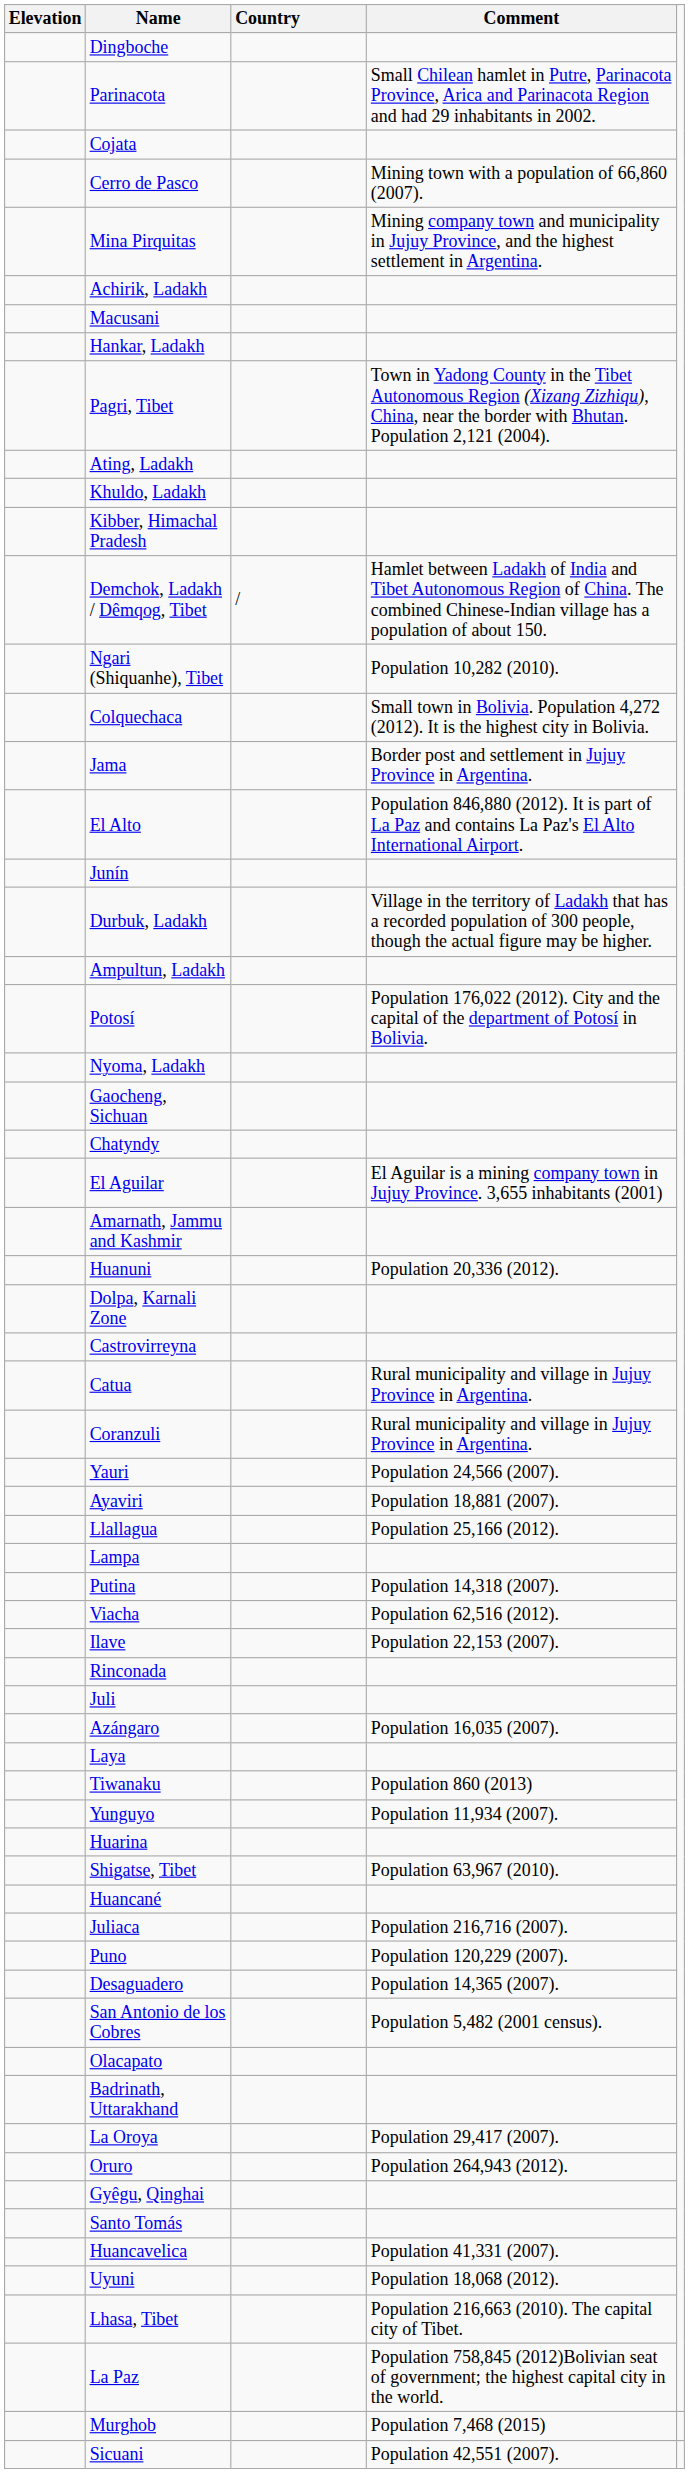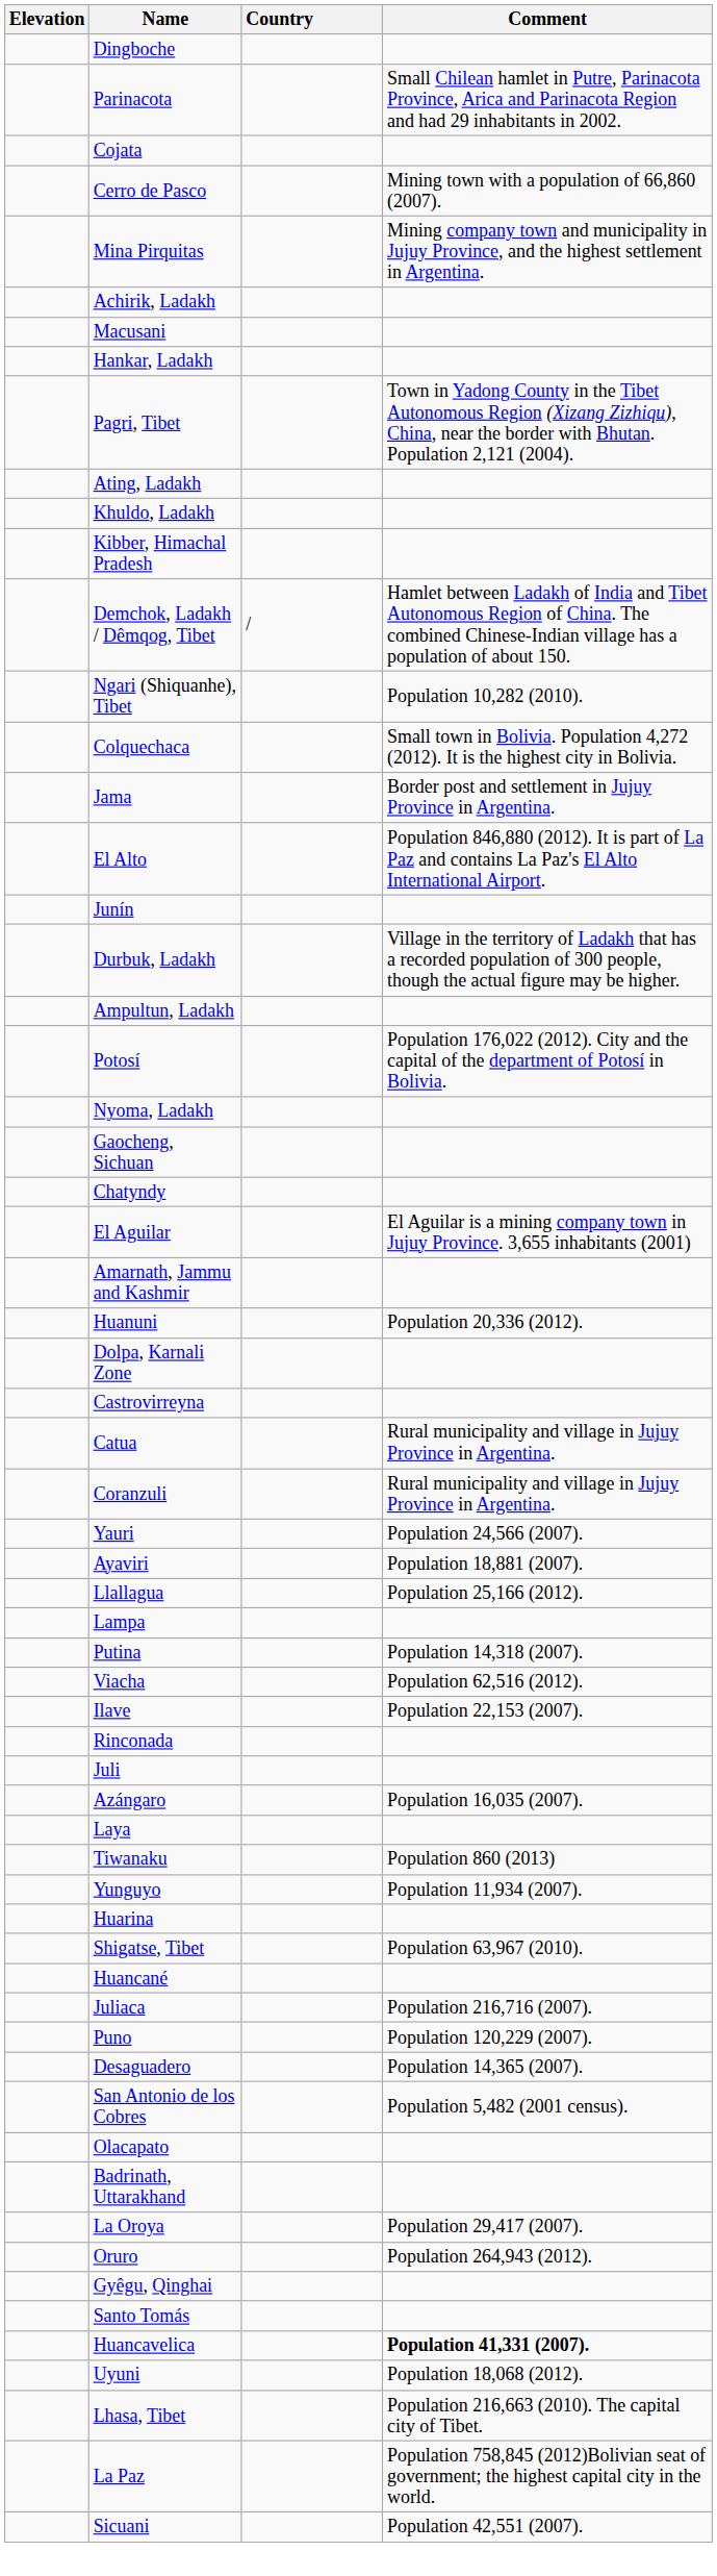Huancavelica | Comment: normal -> bold
- row: Murghob | Population 7,468 (2015)
